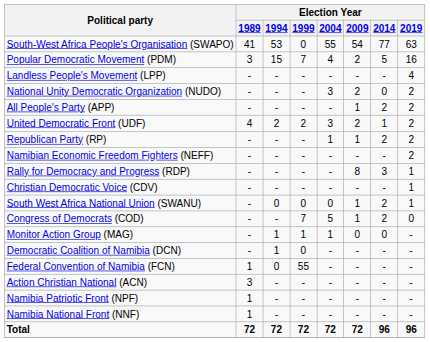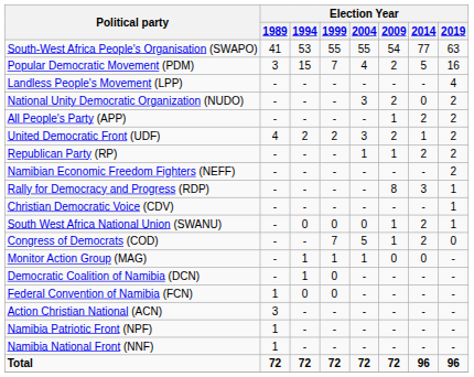South-West Africa People's Organisation (SWAPO) | Election Year / 1999: 0 -> 55
Federal Convention of Namibia (FCN) | Election Year / 1999: 55 -> 0
